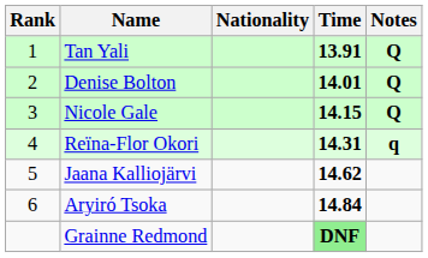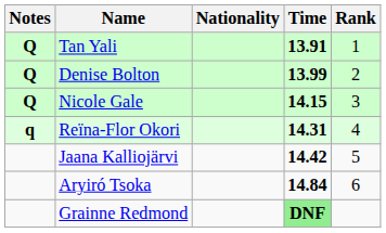columns swapped: Rank <-> Notes
Denise Bolton | Time: 14.01 -> 13.99
Jaana Kalliojärvi | Time: 14.62 -> 14.42
